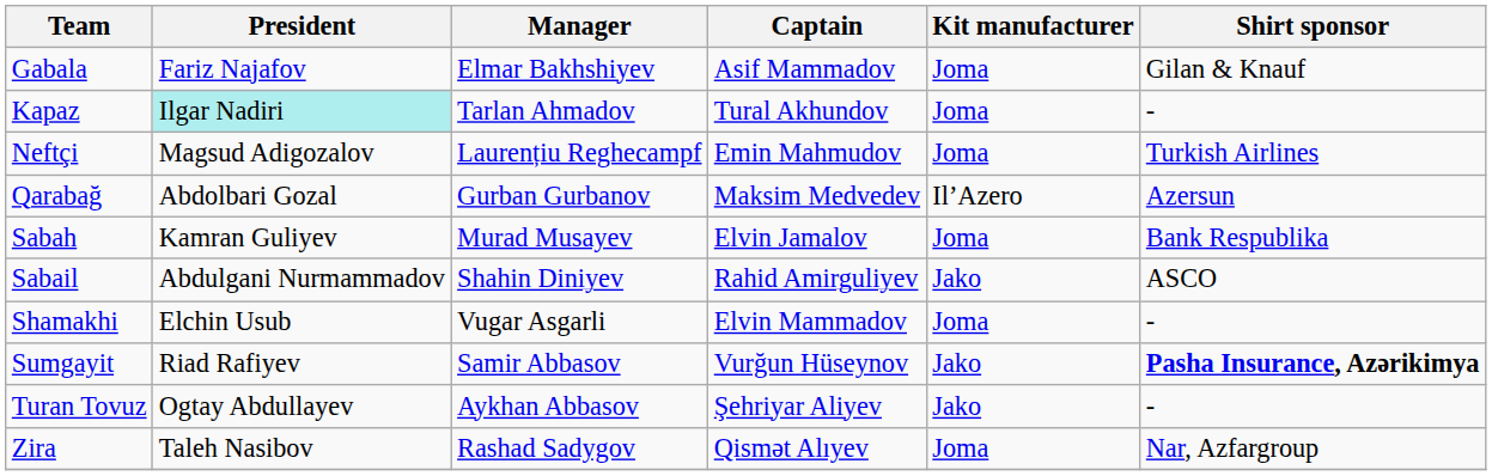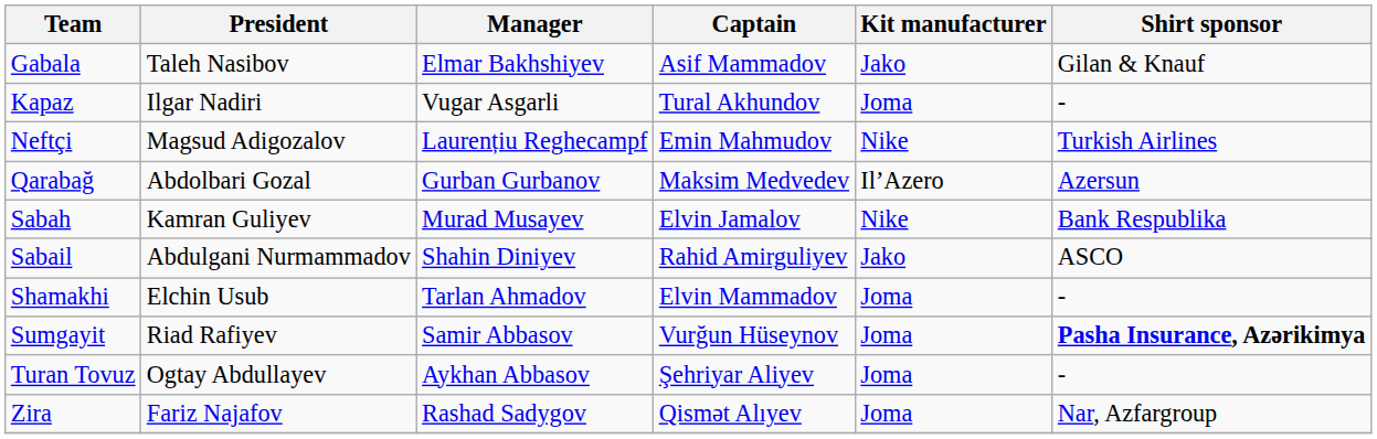Gabala | President: Fariz Najafov -> Taleh Nasibov
Gabala | Kit manufacturer: Joma -> Jako
Kapaz | President: paleturquoise background -> no background
Kapaz | Manager: Tarlan Ahmadov -> Vugar Asgarli
Neftçi | Kit manufacturer: Joma -> Nike
Sabah | Kit manufacturer: Joma -> Nike
Shamakhi | Manager: Vugar Asgarli -> Tarlan Ahmadov
Sumgayit | Kit manufacturer: Jako -> Joma
Turan Tovuz | Kit manufacturer: Jako -> Joma
Zira | President: Taleh Nasibov -> Fariz Najafov
